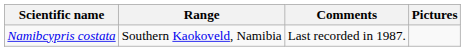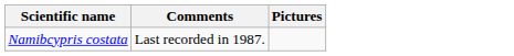- column: Range | Southern Kaokoveld, Namibia
